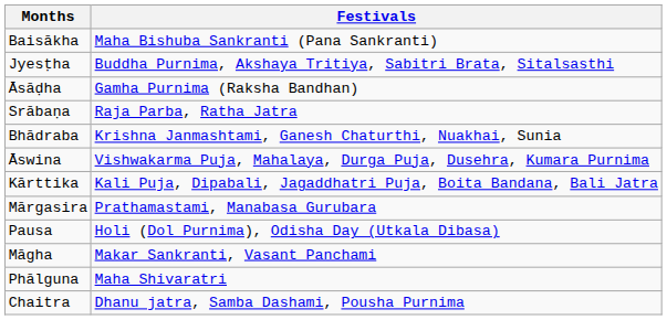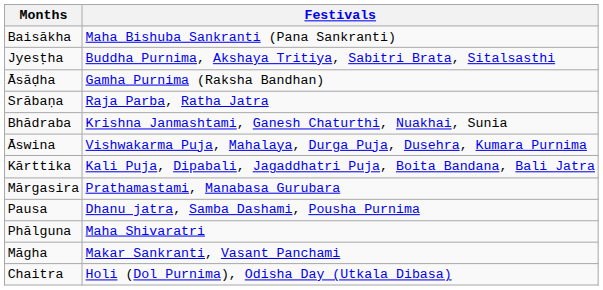Pausa | Festivals: Holi (Dol Purnima), Odisha Day (Utkala Dibasa) -> Dhanu jatra, Samba Dashami, Pousha Purnima
rows swapped: Māgha <-> Phālguna
Chaitra | Festivals: Dhanu jatra, Samba Dashami, Pousha Purnima -> Holi (Dol Purnima), Odisha Day (Utkala Dibasa)
